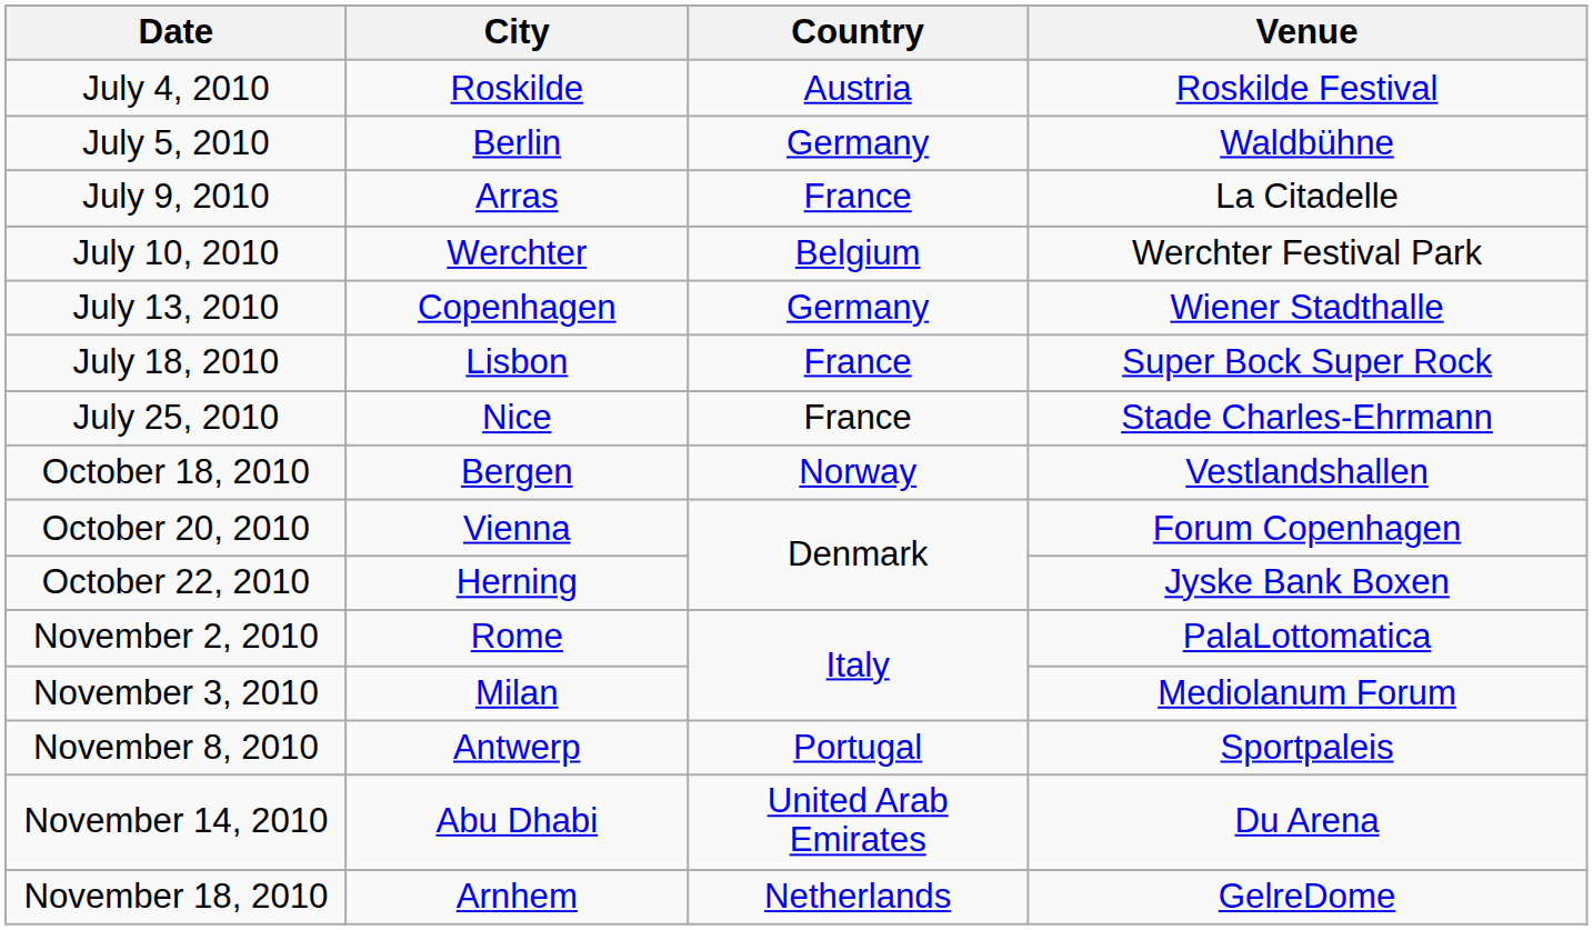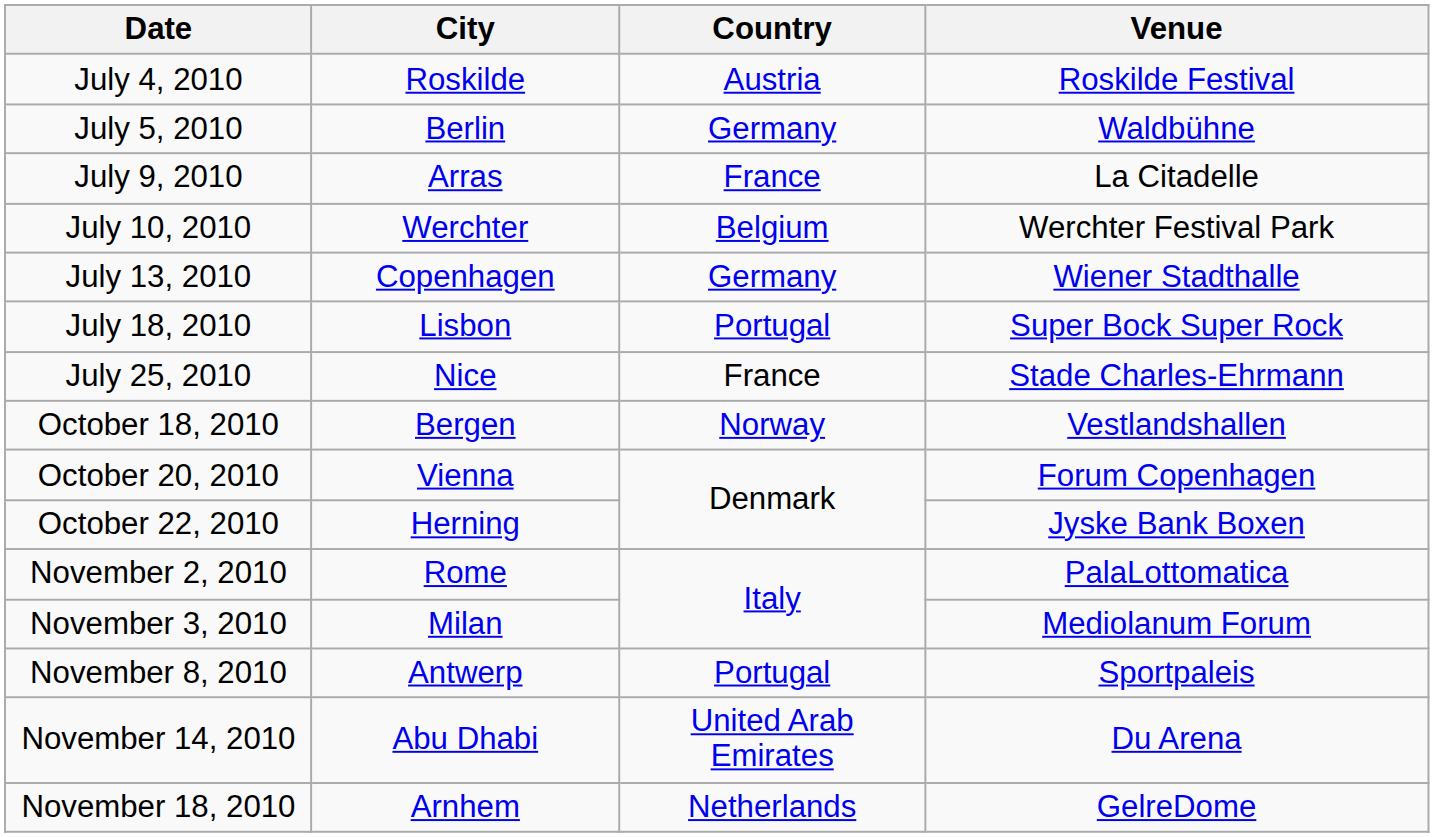July 18, 2010 | Country: France -> Portugal
